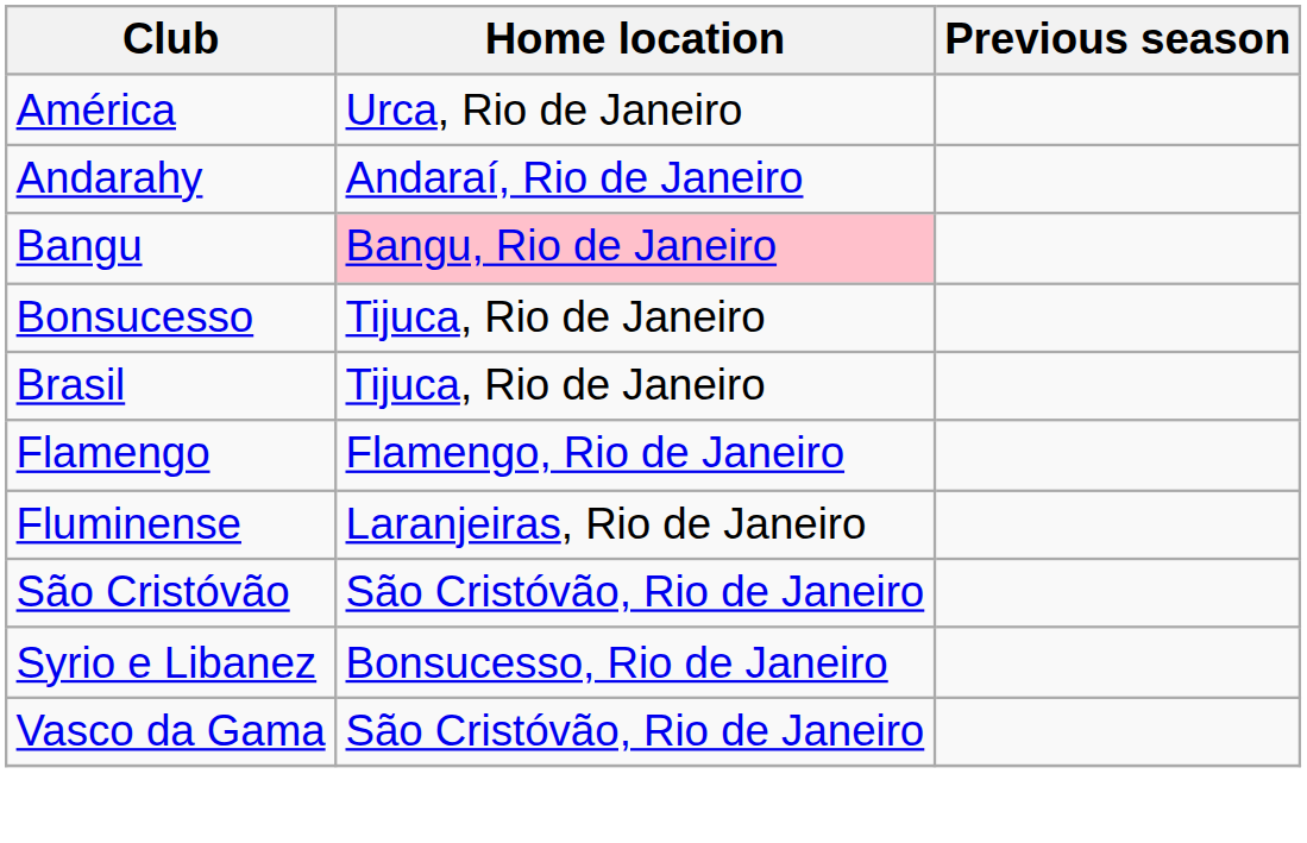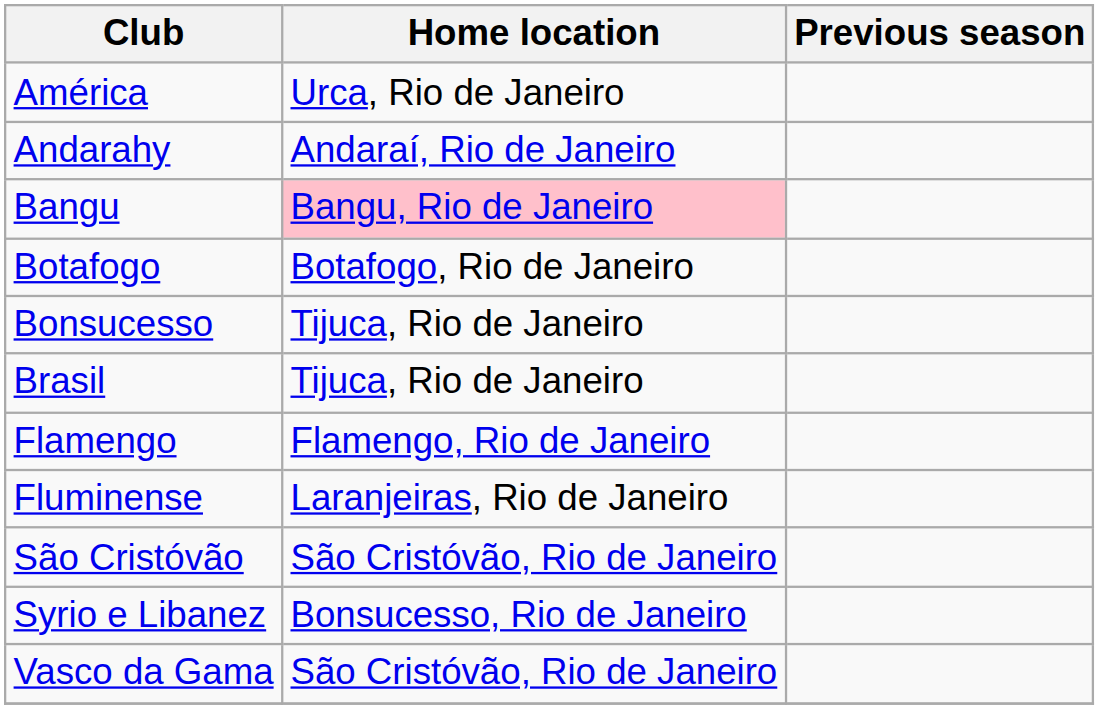+ row: Botafogo | Botafogo, Rio de Janeiro
